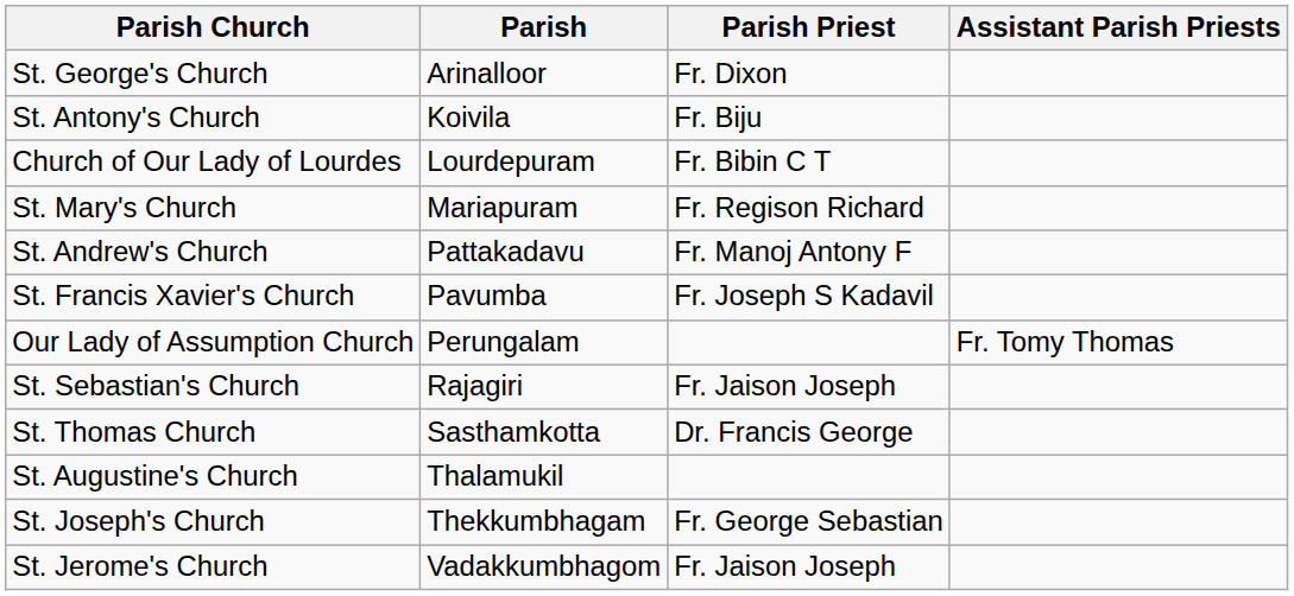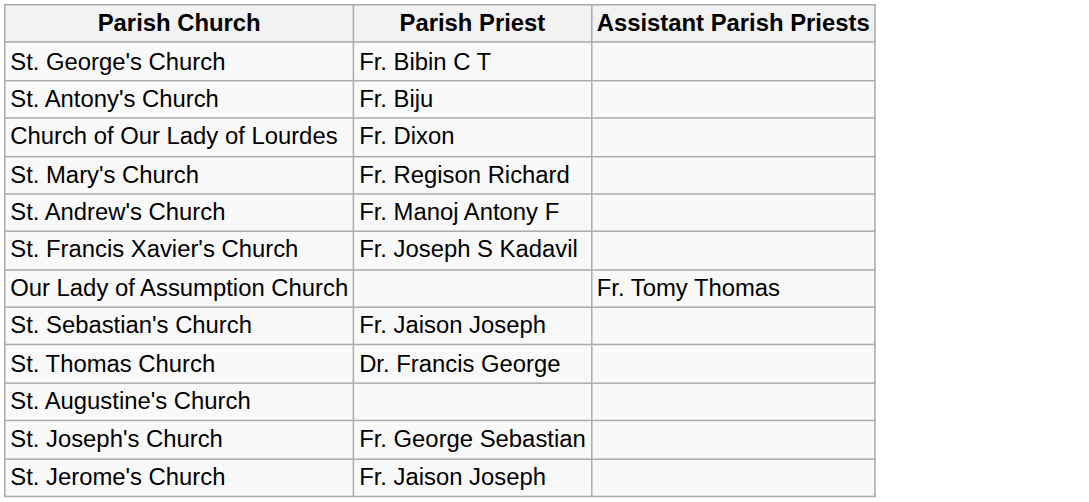- column: Parish | Arinalloor | Koivila | Lourdepuram | Mariapuram | Pattakadavu | Pavumba | Perungalam | Rajagiri | Sasthamkotta | Thalamukil | Thekkumbhagam | Vadakkumbhagom
St. George's Church | Parish Priest: Fr. Dixon -> Fr. Bibin C T
Church of Our Lady of Lourdes | Parish Priest: Fr. Bibin C T -> Fr. Dixon
